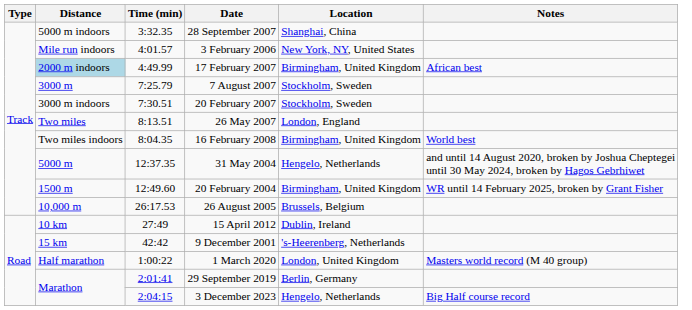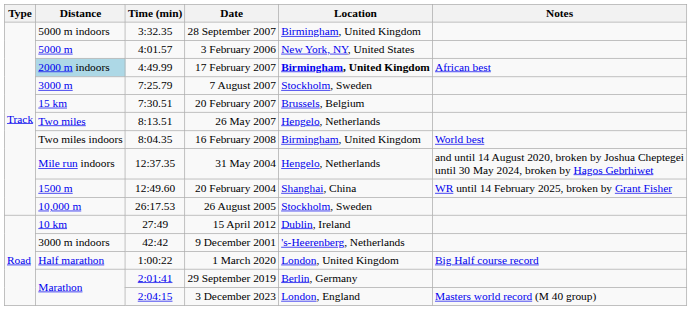28 September 2007 | Location: Shanghai, China -> Birmingham, United Kingdom
3 February 2006 | Distance: Mile run indoors -> 5000 m
17 February 2007 | Location: normal -> bold
20 February 2007 | Distance: 3000 m indoors -> 15 km
20 February 2007 | Location: Stockholm, Sweden -> Brussels, Belgium
26 May 2007 | Location: London, England -> Hengelo, Netherlands
31 May 2004 | Distance: 5000 m -> Mile run indoors
20 February 2004 | Location: Birmingham, United Kingdom -> Shanghai, China
26 August 2005 | Location: Brussels, Belgium -> Stockholm, Sweden
9 December 2001 | Distance: 15 km -> 3000 m indoors
1 March 2020 | Notes: Masters world record (M 40 group) -> Big Half course record
3 December 2023 | Location: Hengelo, Netherlands -> London, England
3 December 2023 | Notes: Big Half course record -> Masters world record (M 40 group)
